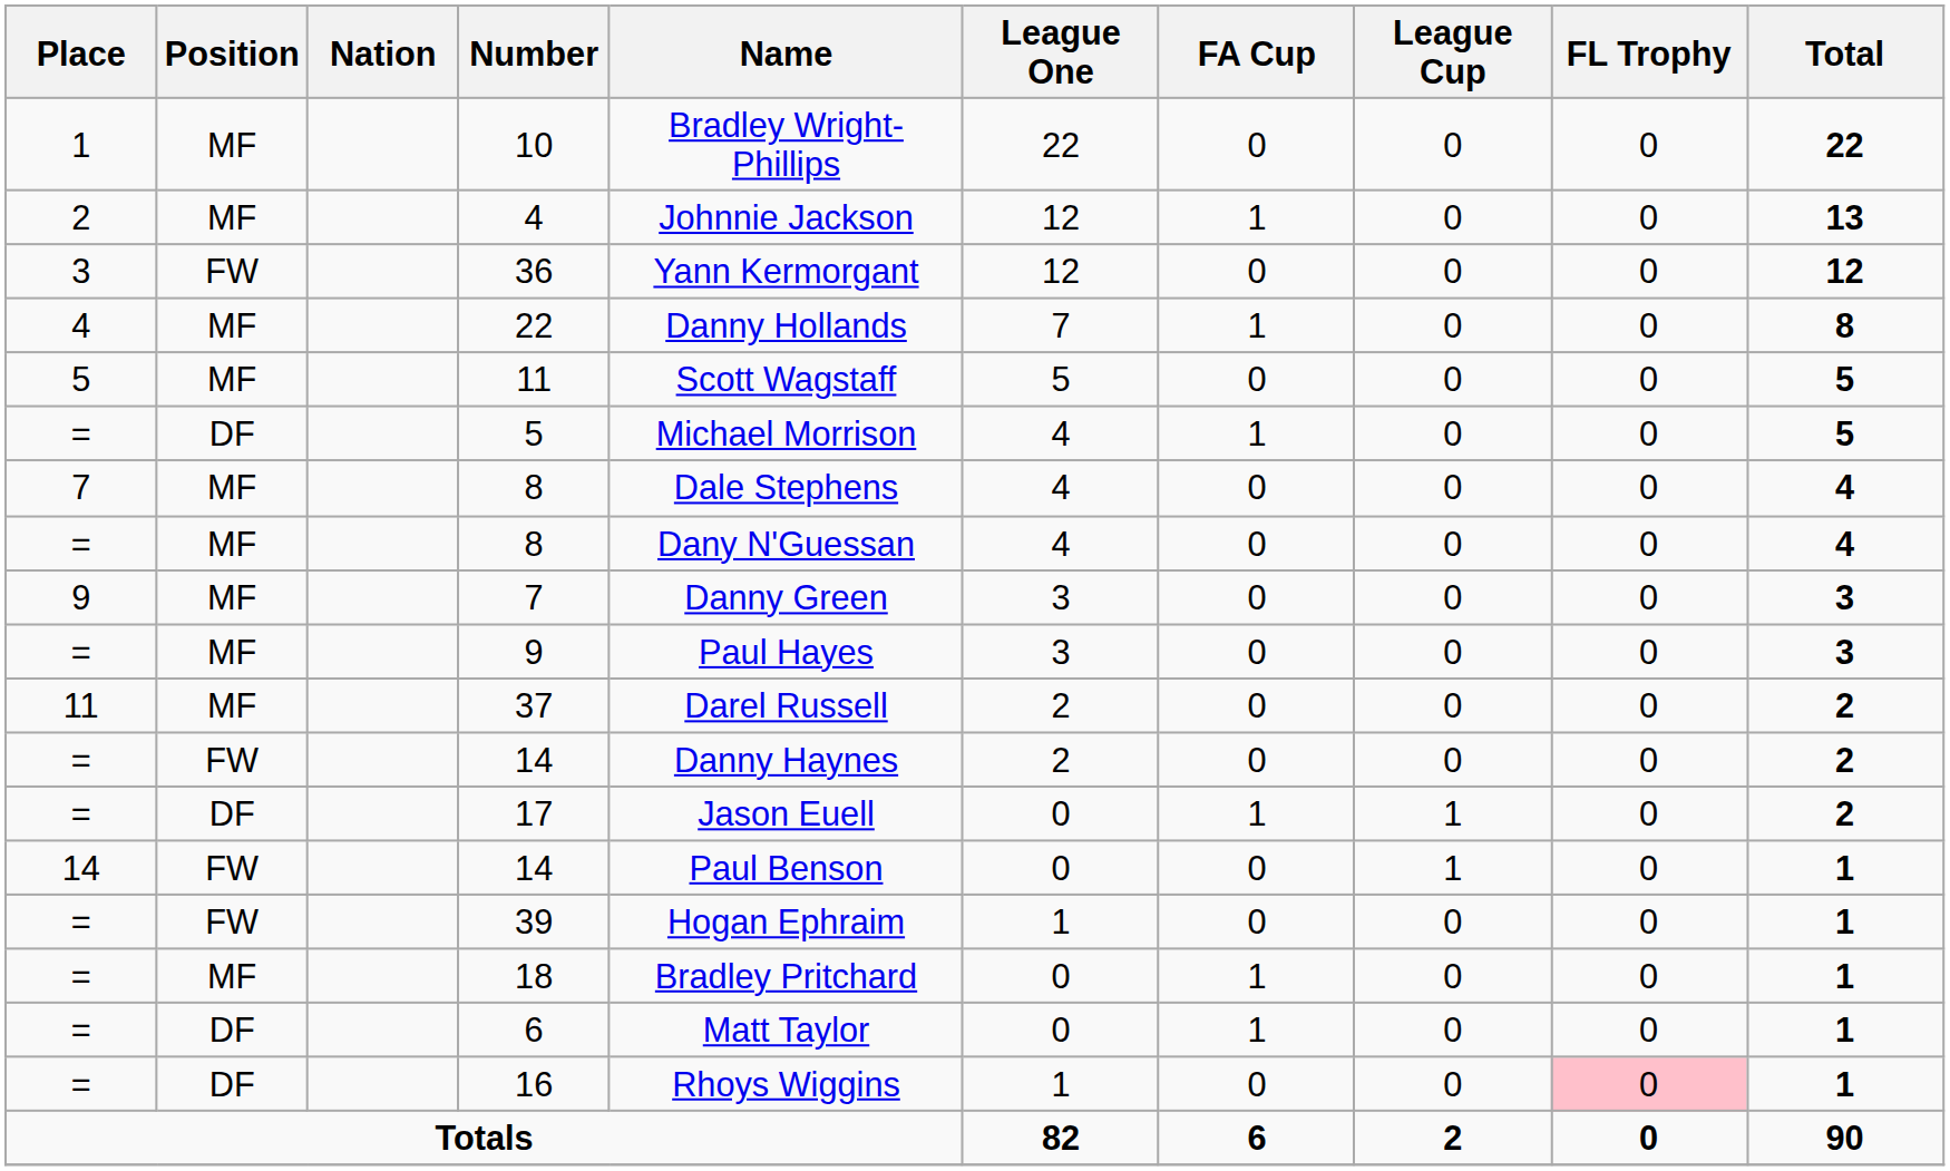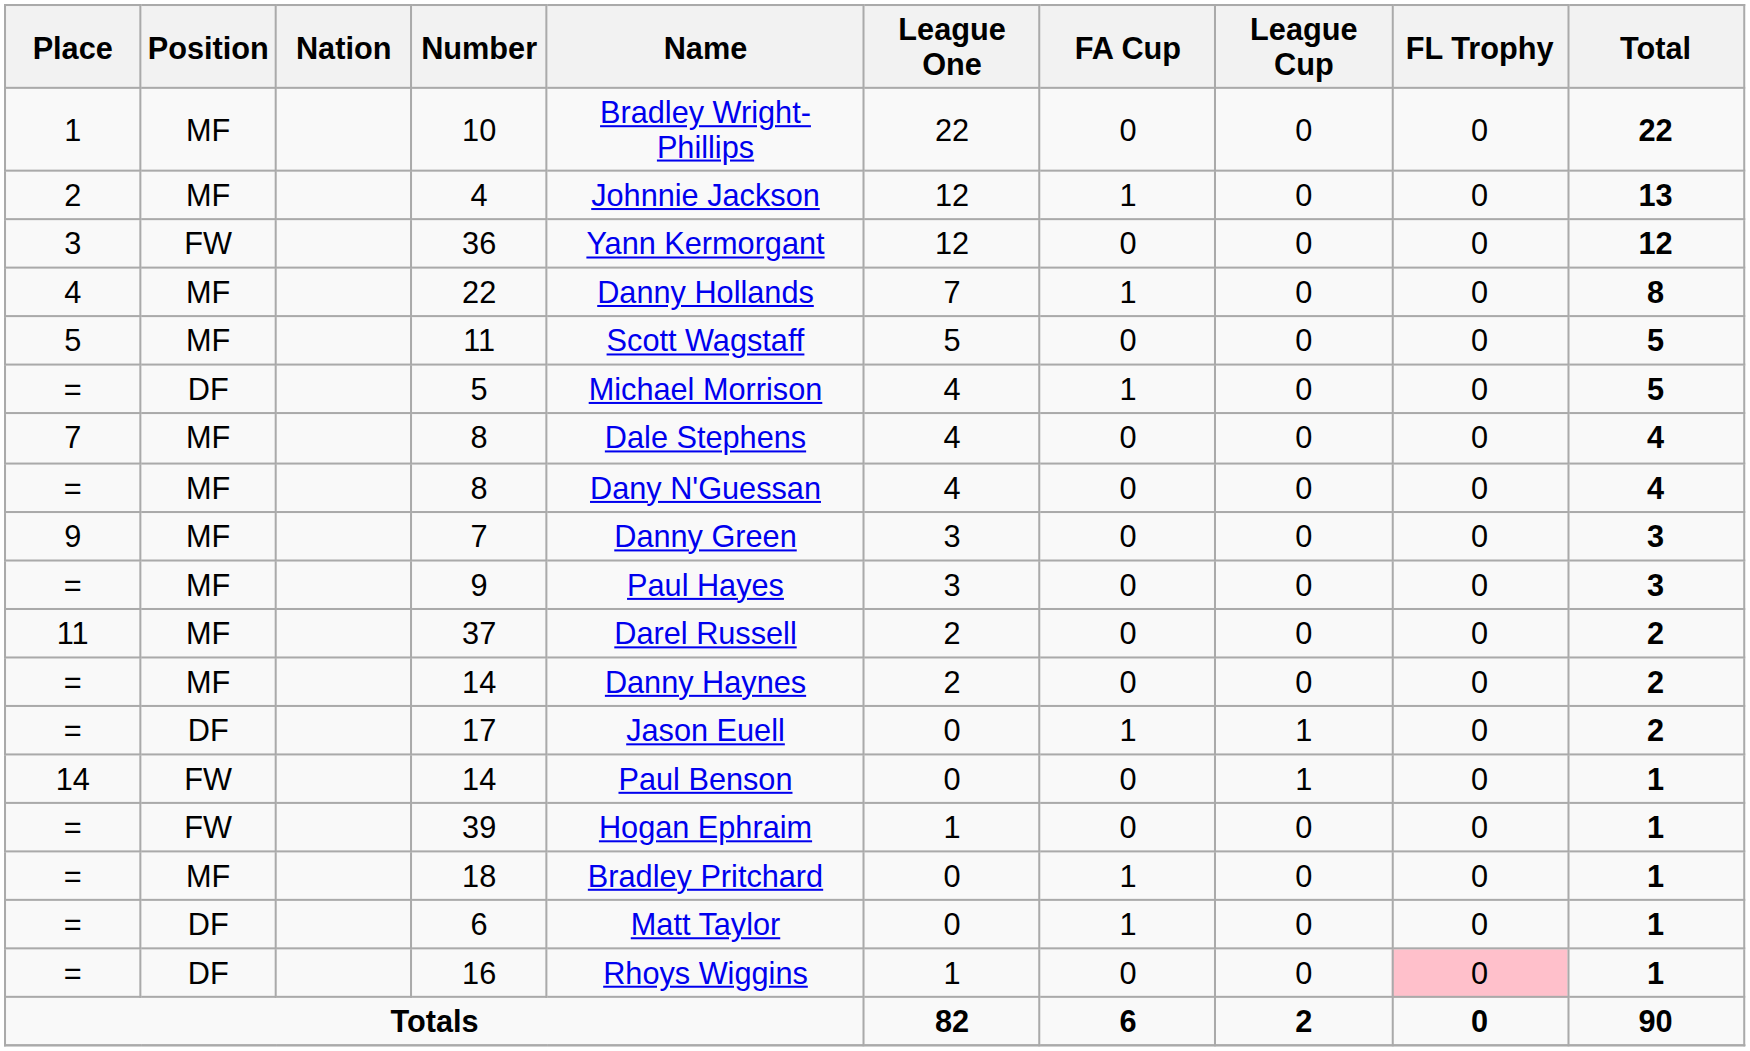= / 14 | Position: FW -> MF
